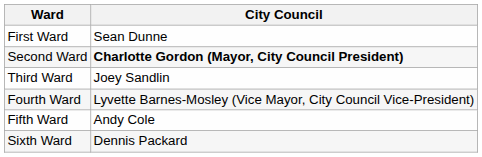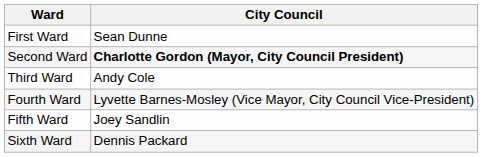Third Ward | City Council: Joey Sandlin -> Andy Cole
Fifth Ward | City Council: Andy Cole -> Joey Sandlin
